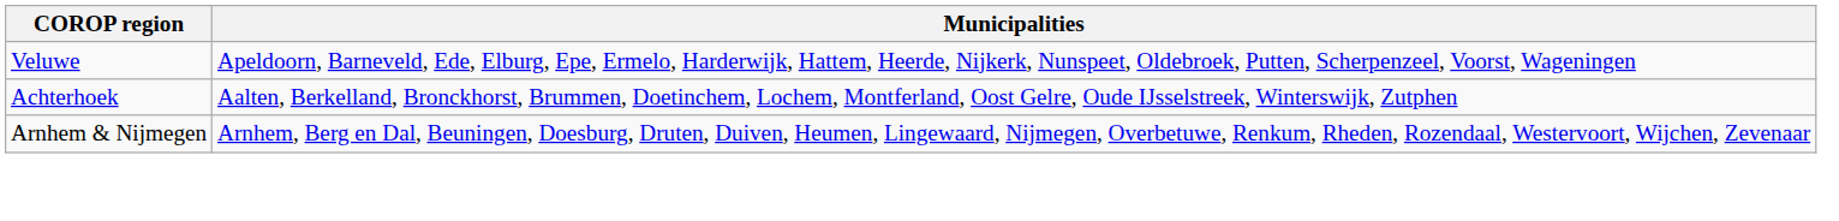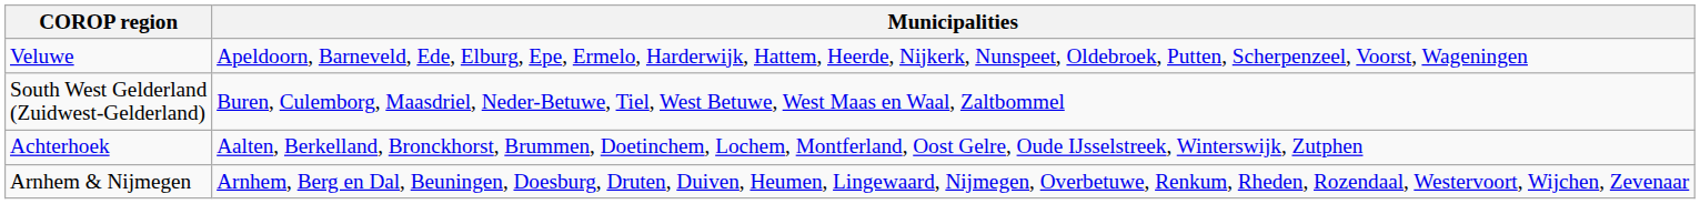+ row: South West Gelderland (Zuidwest-Gelderland) | Buren, Culemborg, Maasdriel, Neder-Betuwe, Tiel, West Betuwe, West Maas en Waal, Zaltbommel
